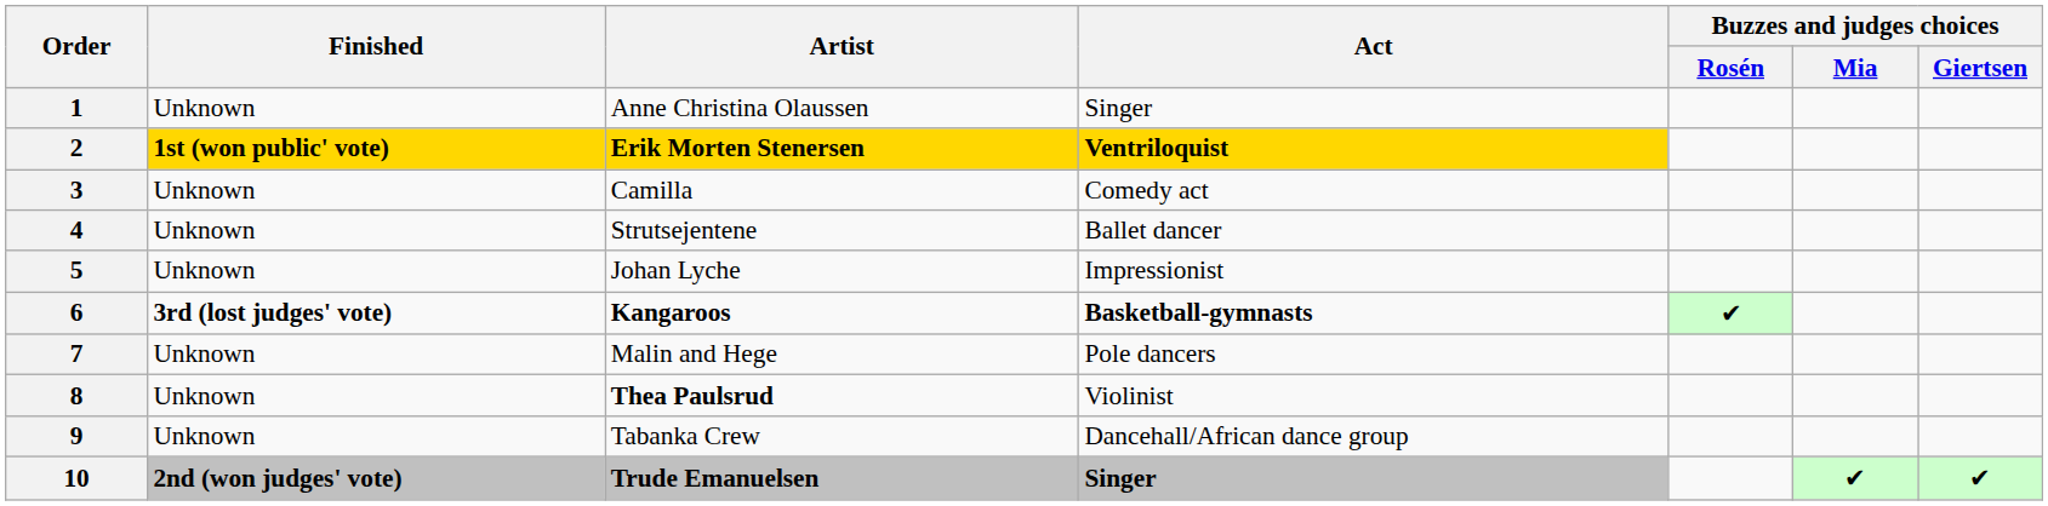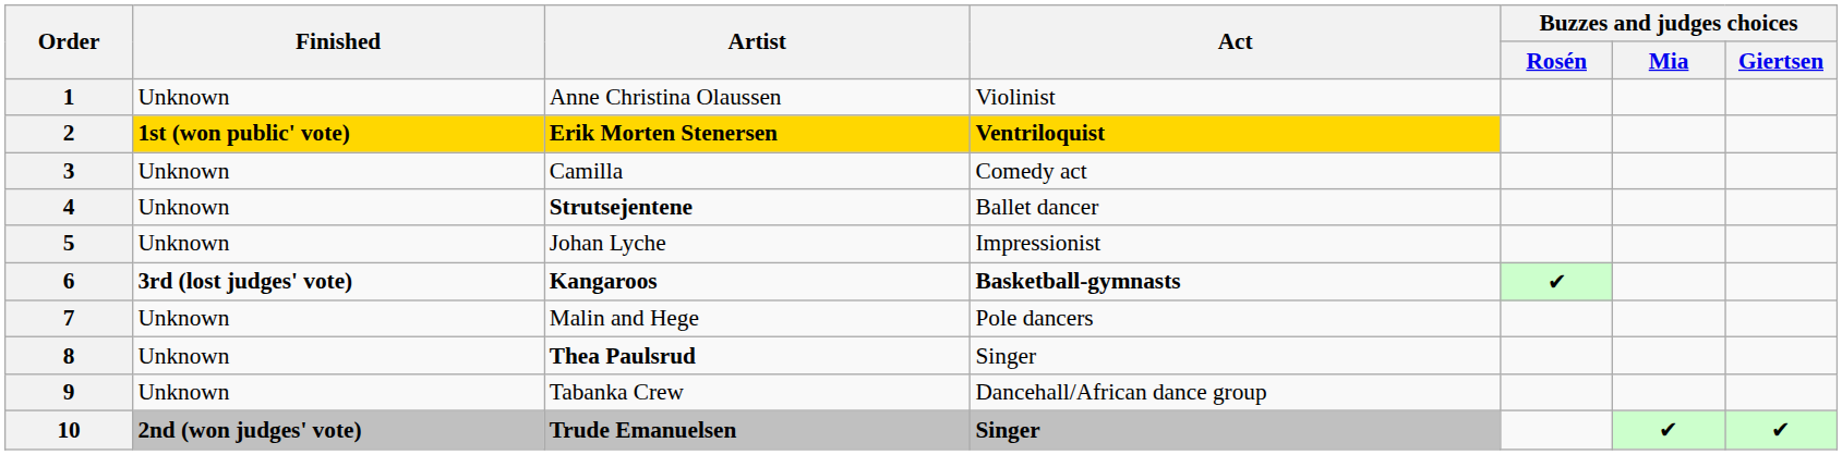1 | Act: Singer -> Violinist
4 | Artist: normal -> bold
8 | Act: Violinist -> Singer
